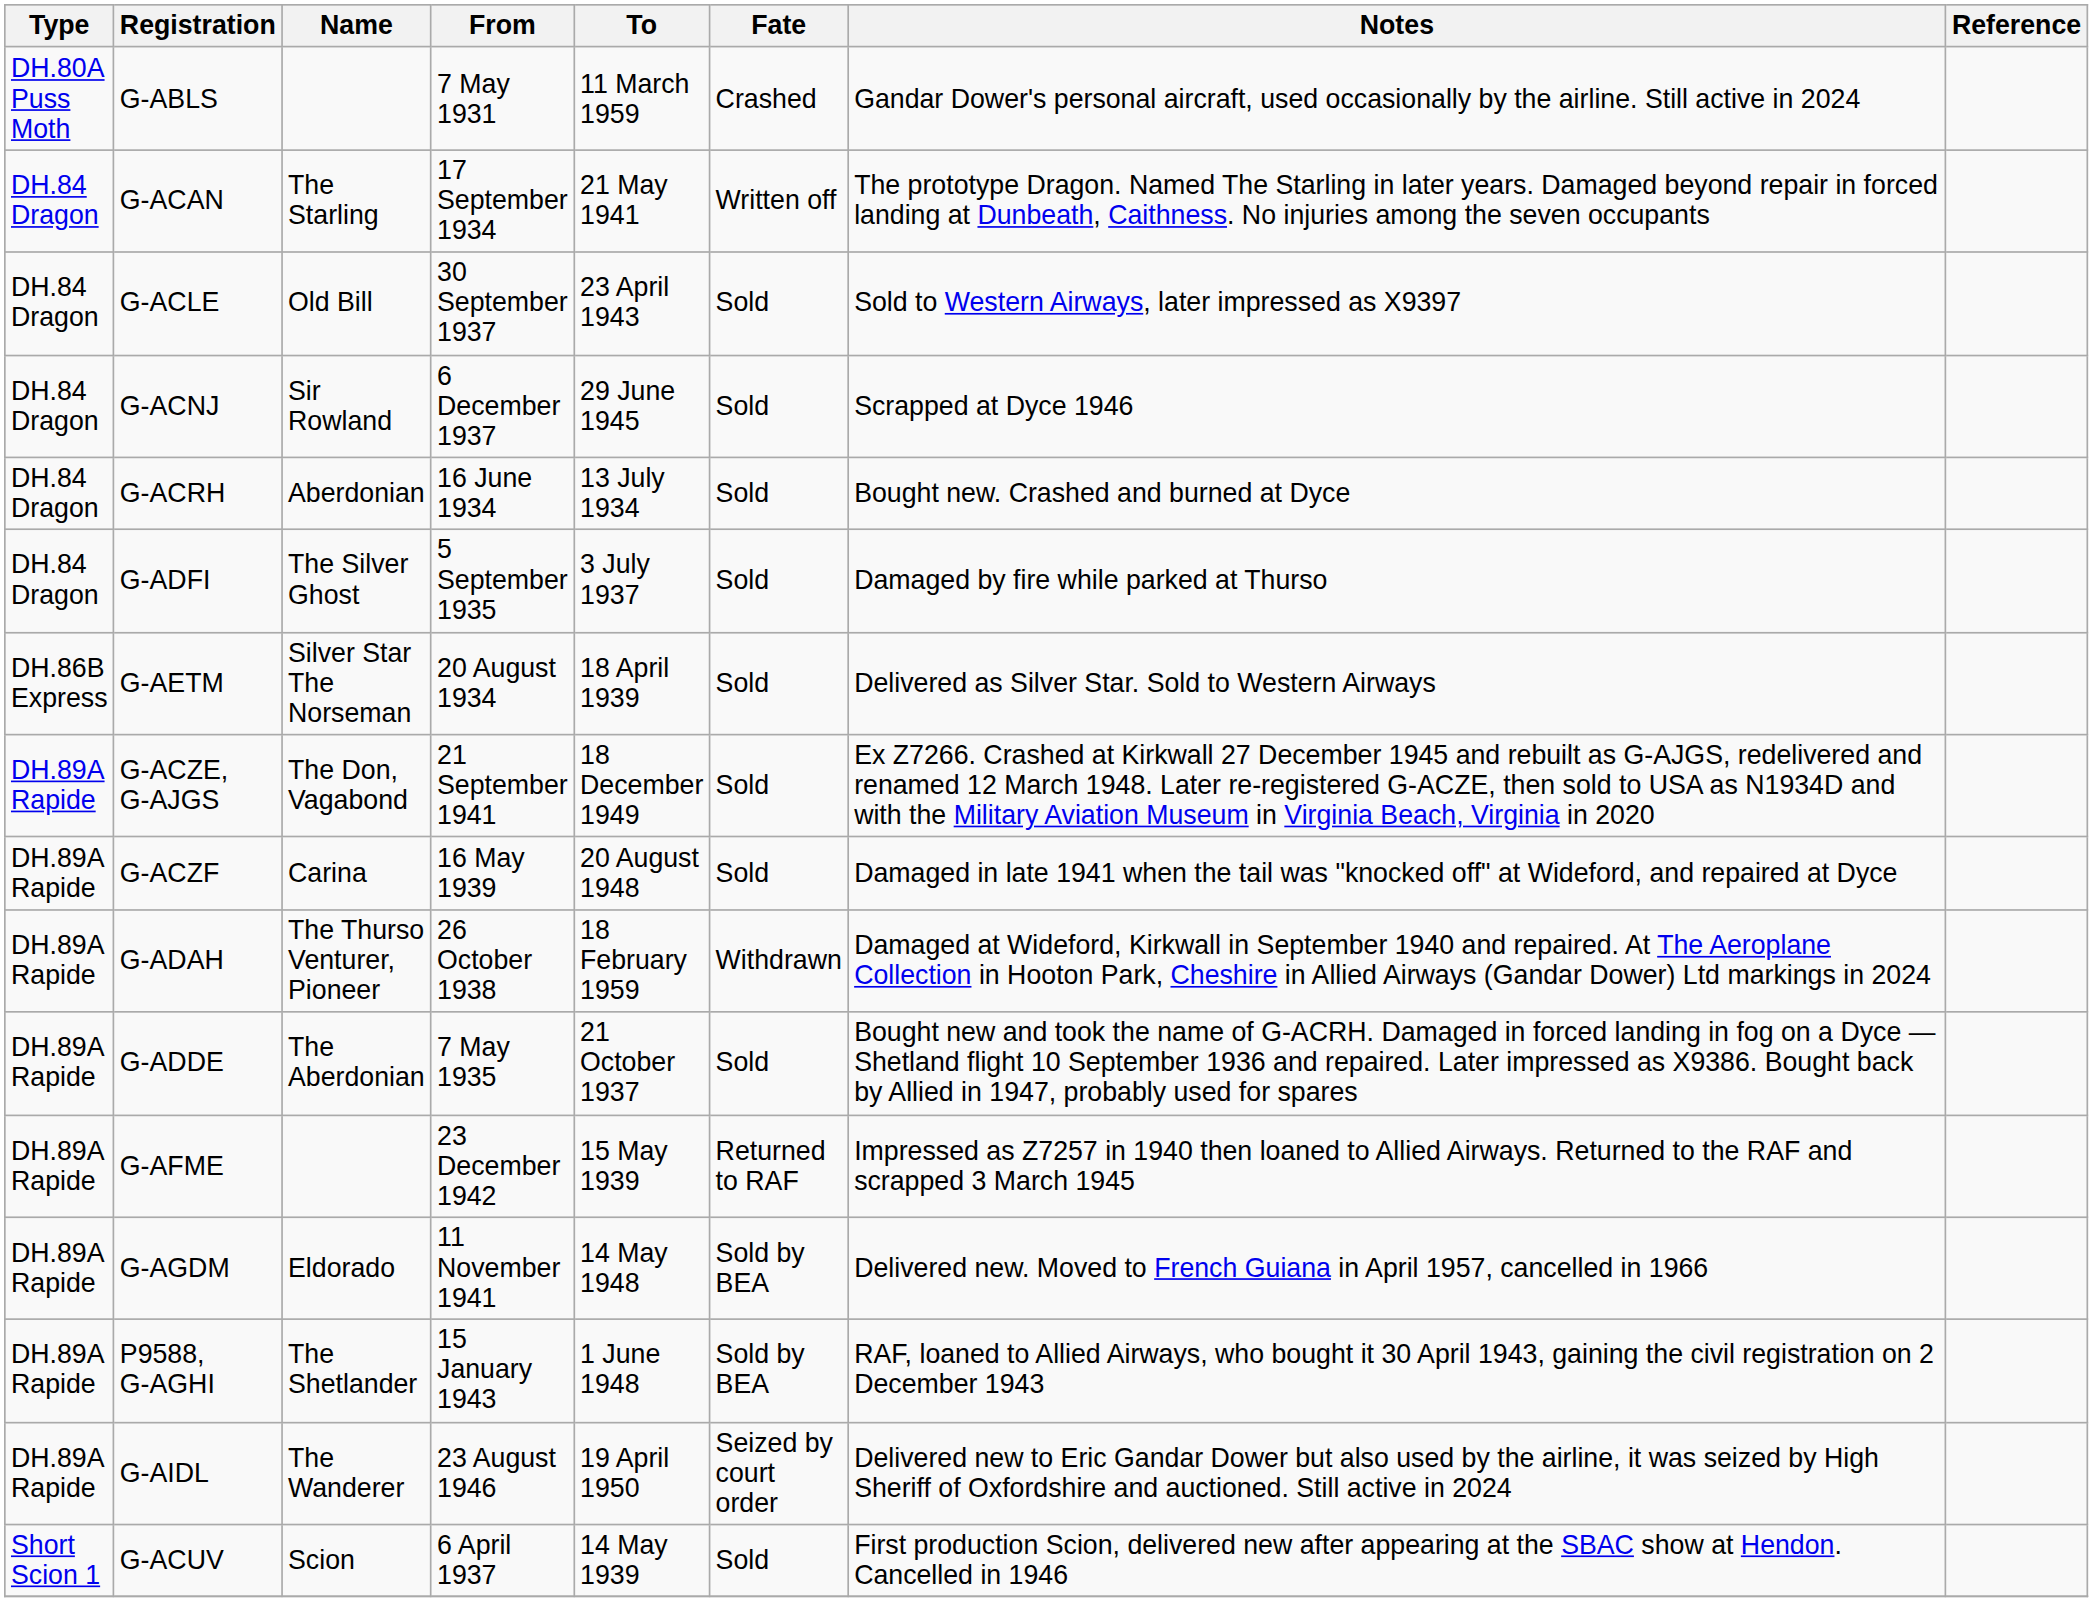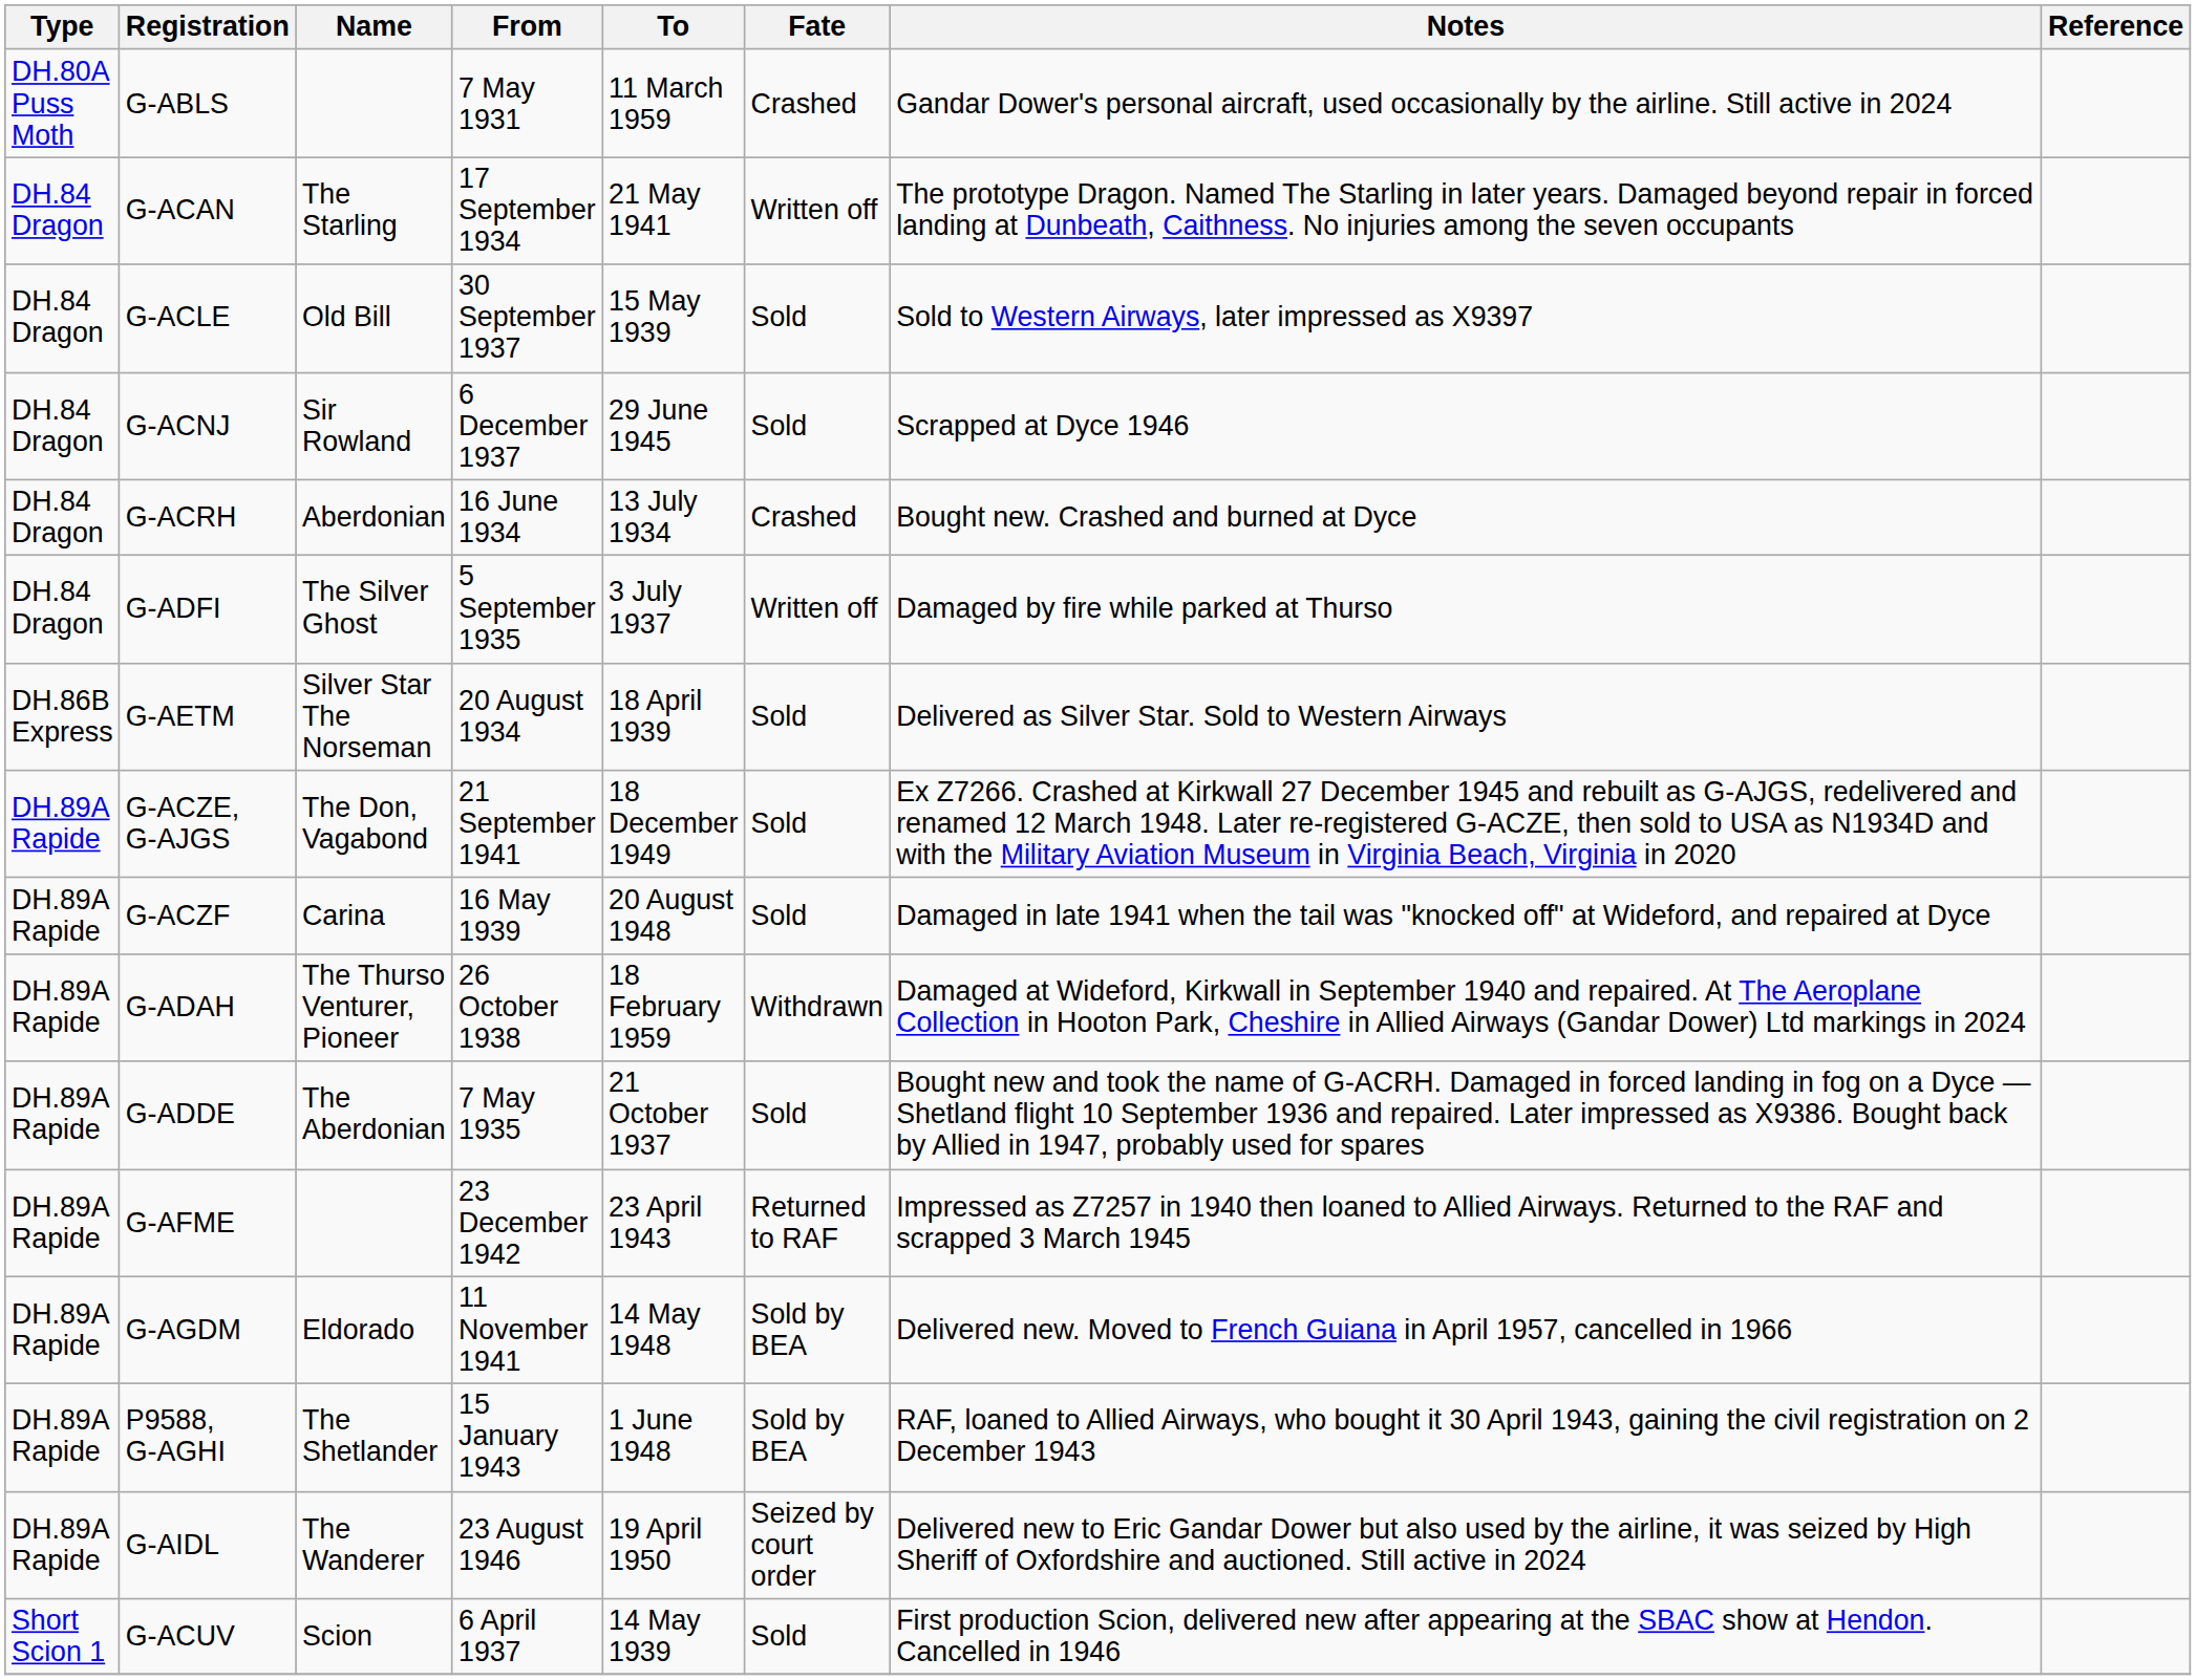G-ACLE | To: 23 April 1943 -> 15 May 1939
G-ACRH | Fate: Sold -> Crashed
G-ADFI | Fate: Sold -> Written off
G-AFME | To: 15 May 1939 -> 23 April 1943
